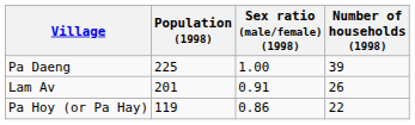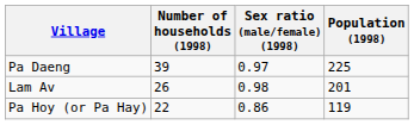columns swapped: Population (1998) <-> Number of households (1998)
Pa Daeng | Sex ratio (male/female) (1998): 1.00 -> 0.97
Lam Av | Sex ratio (male/female) (1998): 0.91 -> 0.98
